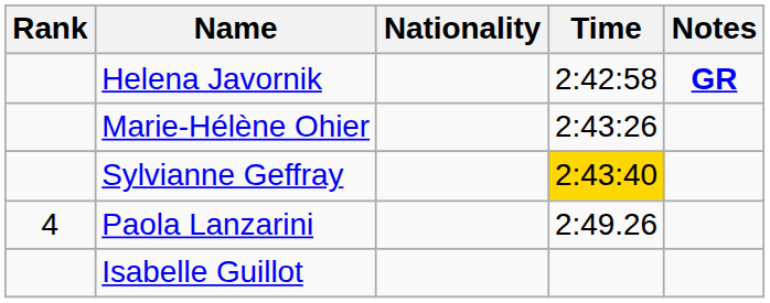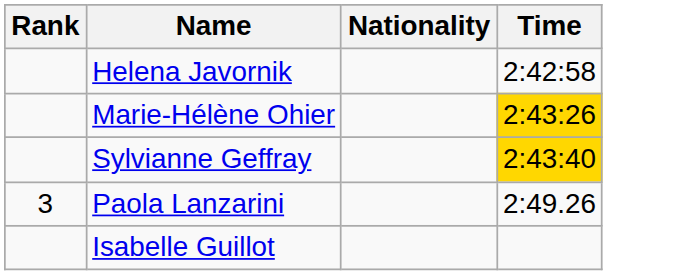- column: Notes | GR
Marie-Hélène Ohier | Time: no background -> gold background
Paola Lanzarini | Rank: 4 -> 3
